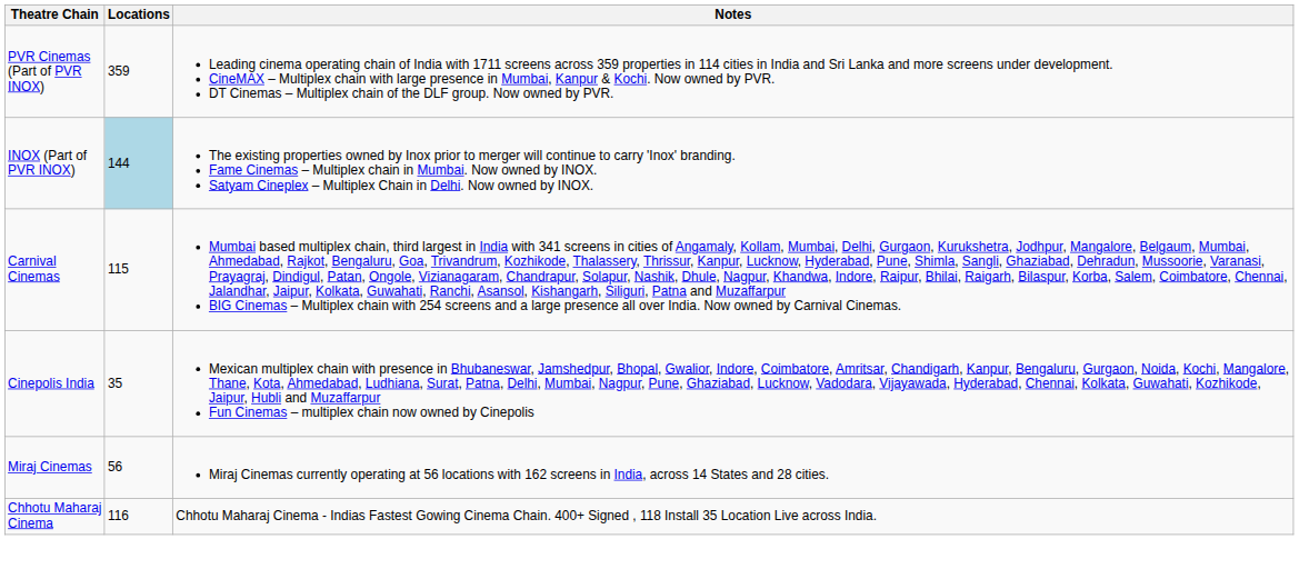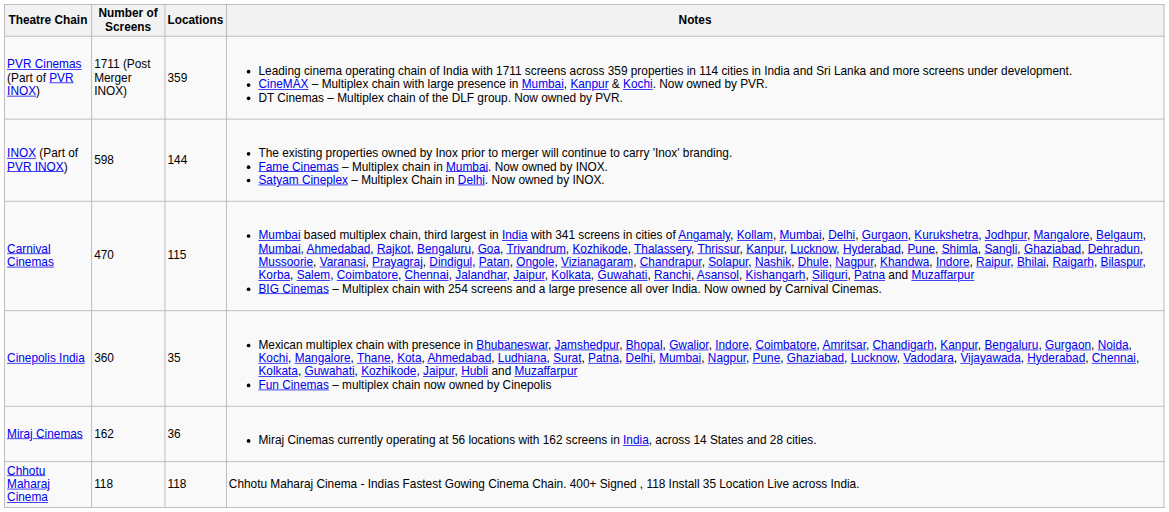+ column: Number of Screens | 1711 (Post Merger INOX) | 598 | 470 | 360 | 162 | 118
INOX (Part of PVR INOX) | Locations: lightblue background -> no background
Miraj Cinemas | Locations: 56 -> 36
Chhotu Maharaj Cinema | Locations: 116 -> 118
